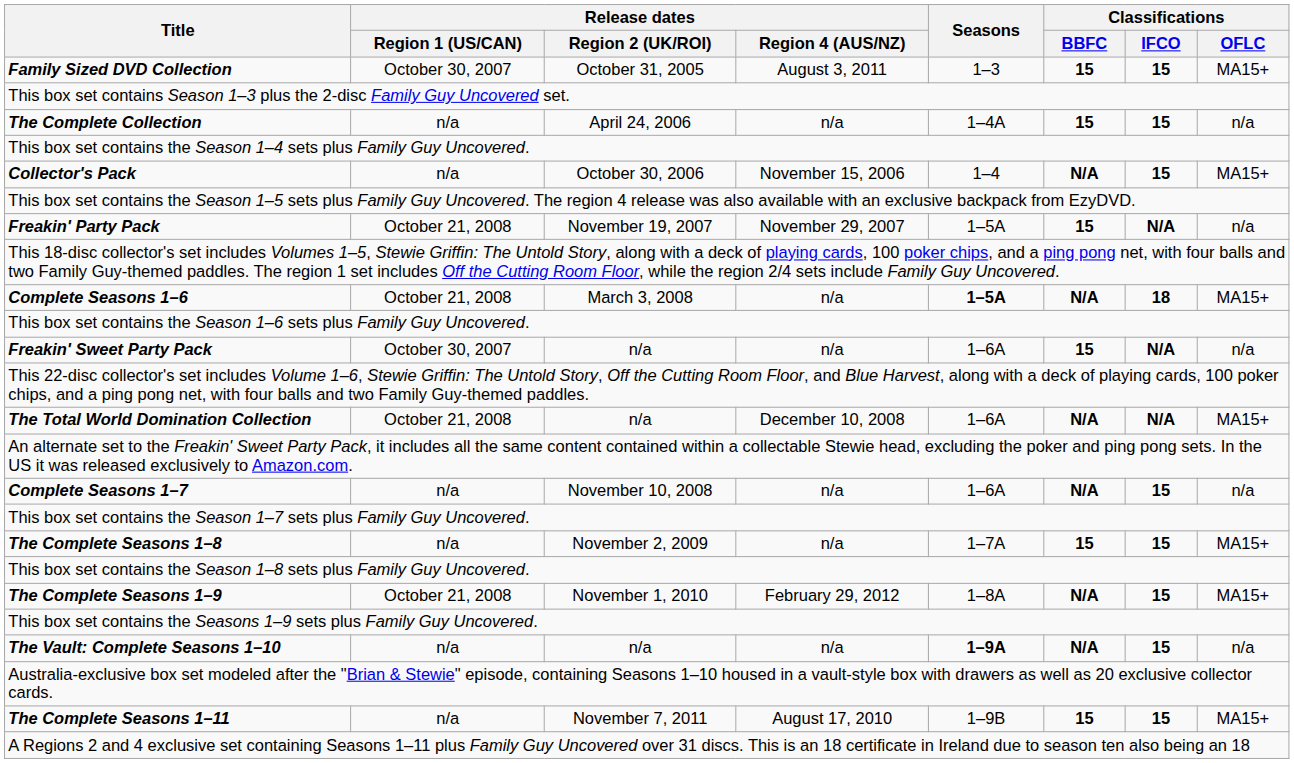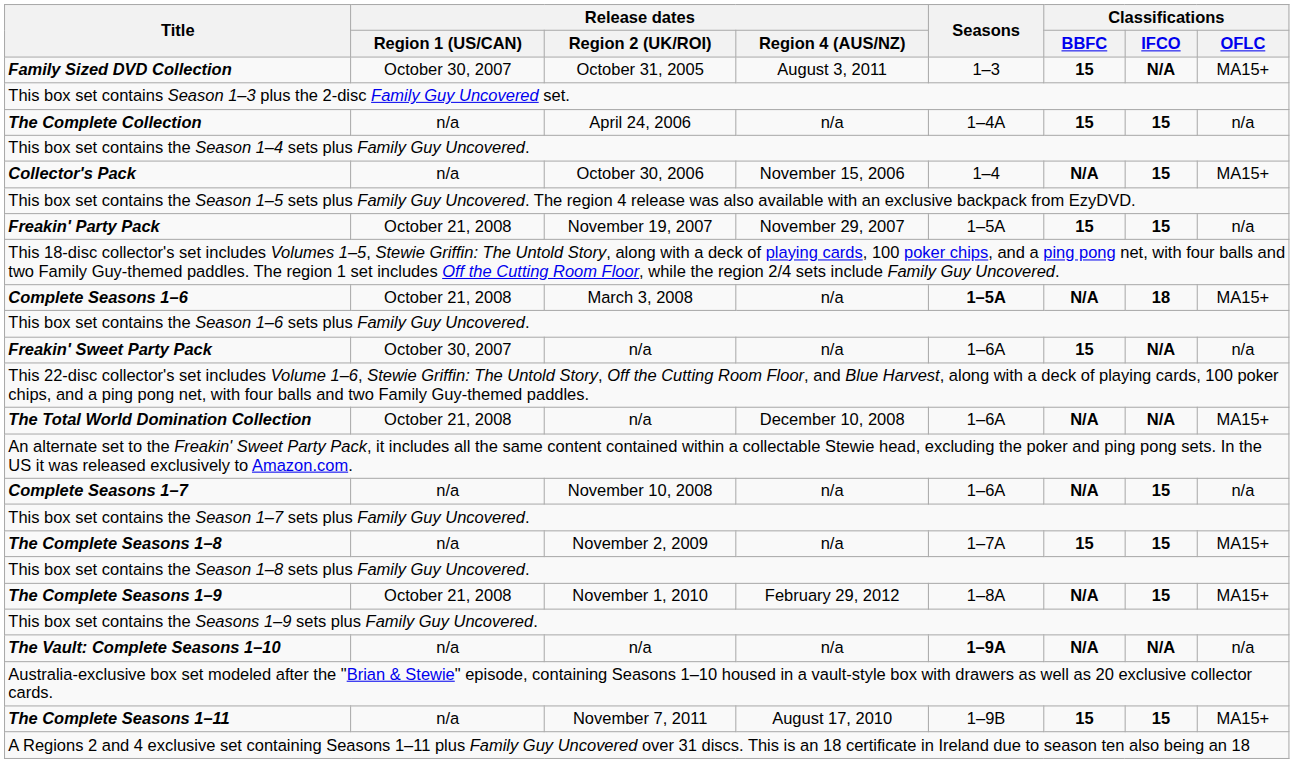Family Sized DVD Collection | Classifications / IFCO: 15 -> N/A
Freakin' Party Pack | Classifications / IFCO: N/A -> 15
The Vault: Complete Seasons 1–10 | Classifications / IFCO: 15 -> N/A
